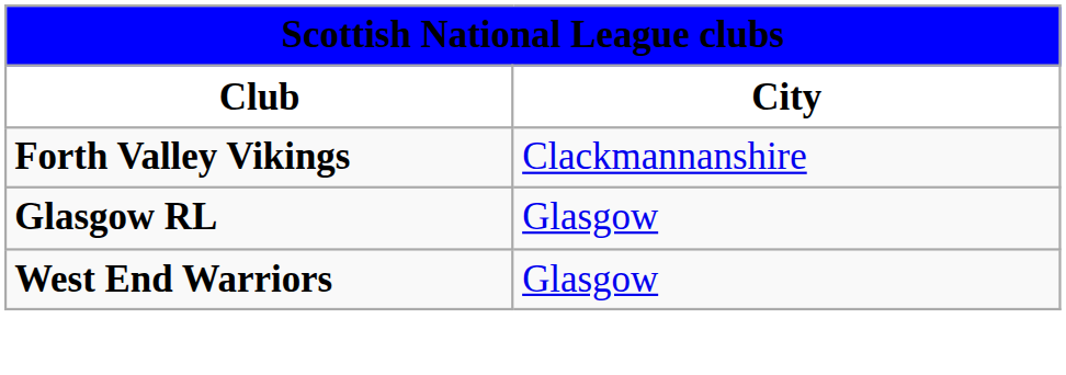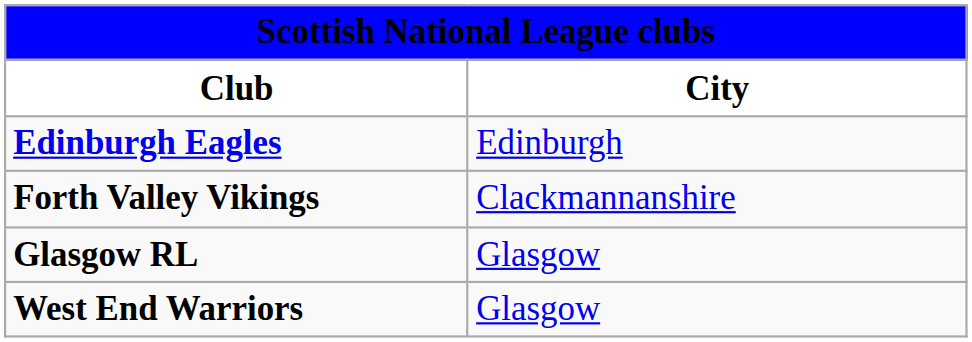+ row: Edinburgh Eagles | Edinburgh
